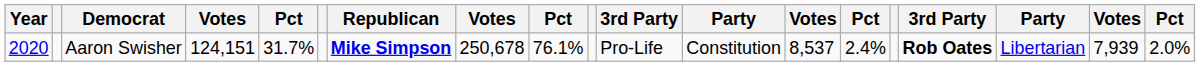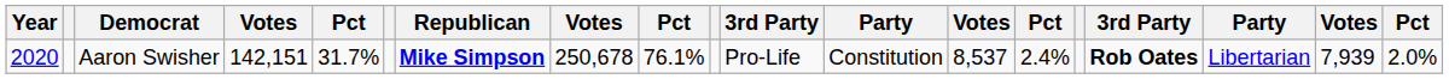Aaron Swisher | column 4: 124,151 -> 142,151
